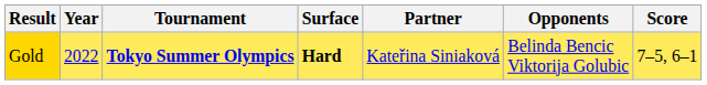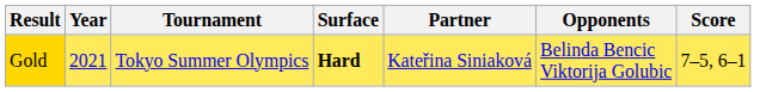Gold | Year: 2022 -> 2021
Gold | Tournament: bold -> normal
